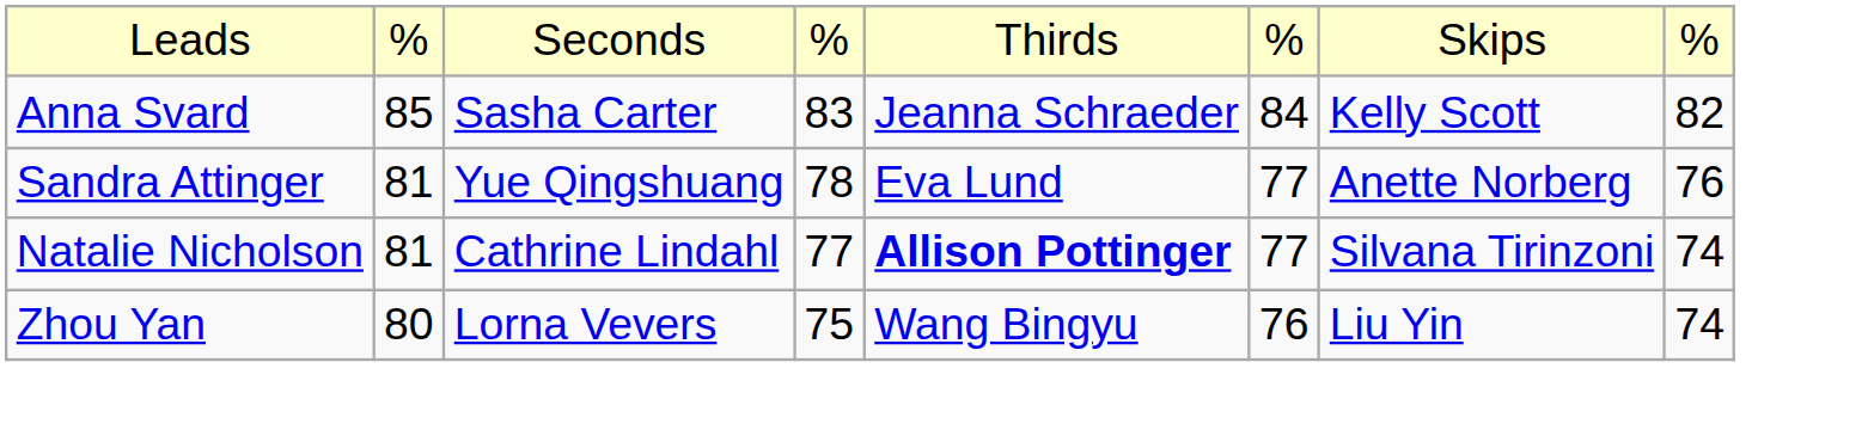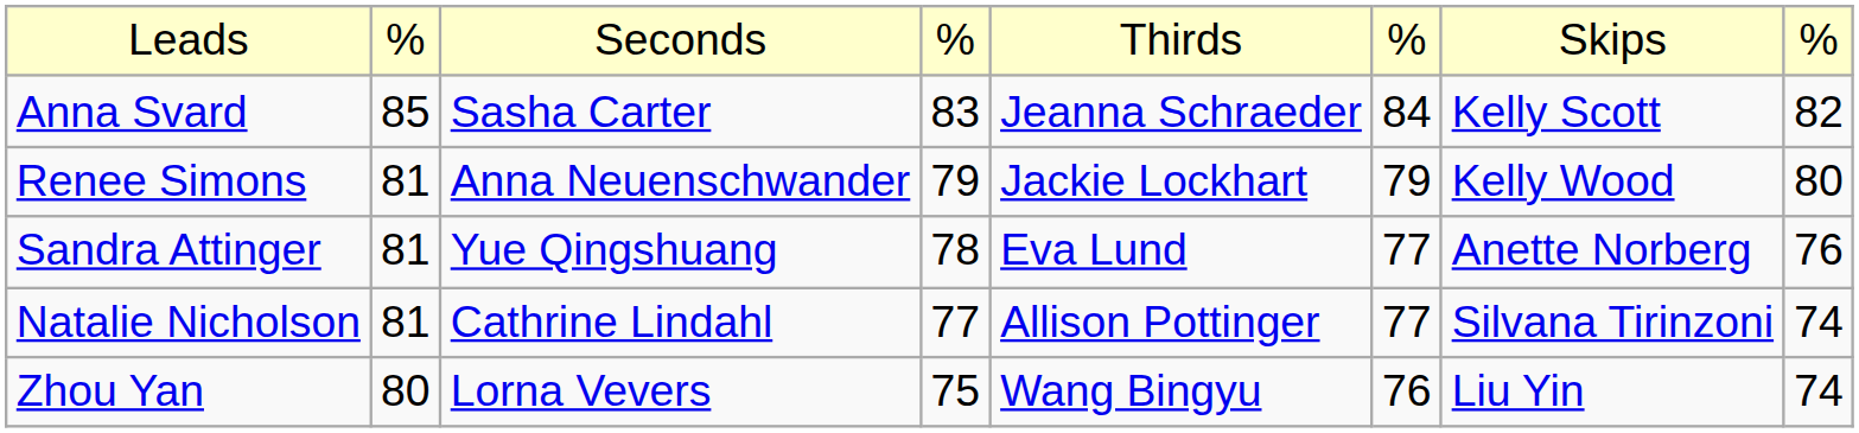+ row: Renee Simons | 81 | Anna Neuenschwander | 79 | Jackie Lockhart | 79 | Kelly Wood | 80
Natalie Nicholson | column 5: bold -> normal
